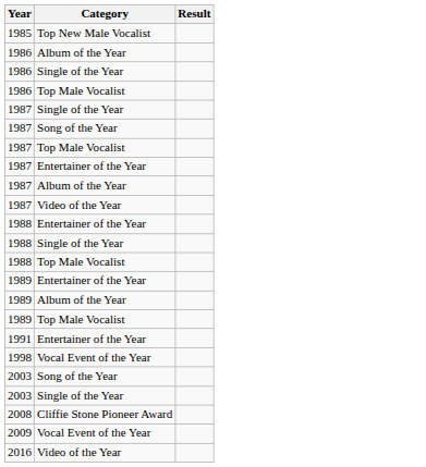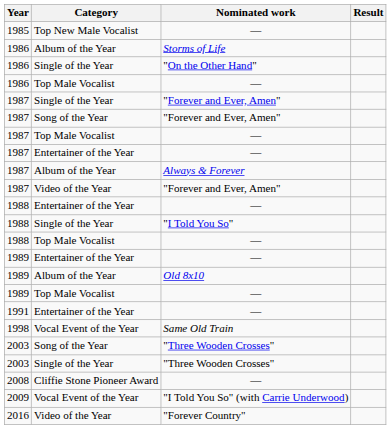+ column: Nominated work | — | Storms of Life | "On the Other Hand" | — | "Forever and Ever, Amen" | "Forever and Ever, Amen" | — | — | Always & Forever | "Forever and Ever, Amen" | — | "I Told You So" | — | — | Old 8x10 | — | — | Same Old Train | "Three Wooden Crosses" | "Three Wooden Crosses" | — | "I Told You So" (with Carrie Underwood) | "Forever Country"
